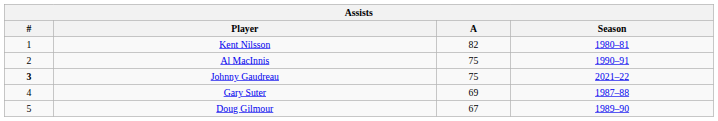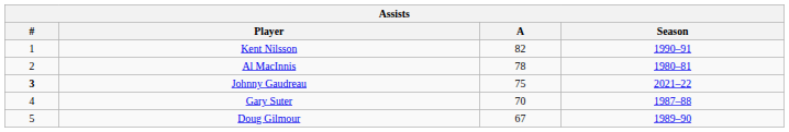Kent Nilsson | Season: 1980–81 -> 1990–91
Al MacInnis | A: 75 -> 78
Al MacInnis | Season: 1990–91 -> 1980–81
Gary Suter | A: 69 -> 70
